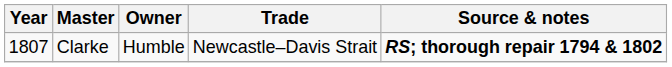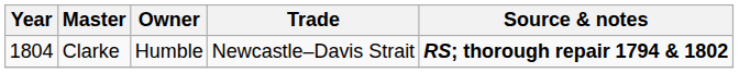Clarke | Year: 1807 -> 1804
